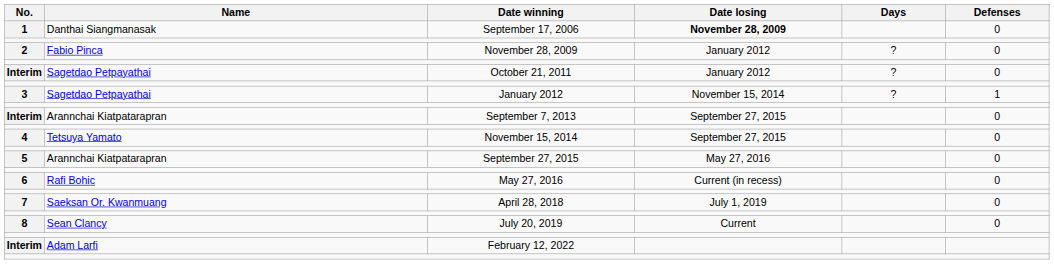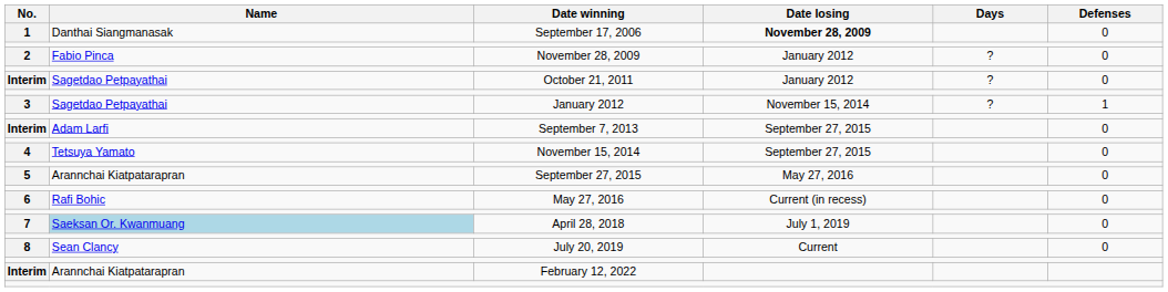September 7, 2013 | Name: Arannchai Kiatpatarapran -> Adam Larfi
April 28, 2018 | Name: no background -> lightblue background
February 12, 2022 | Name: Adam Larfi -> Arannchai Kiatpatarapran
